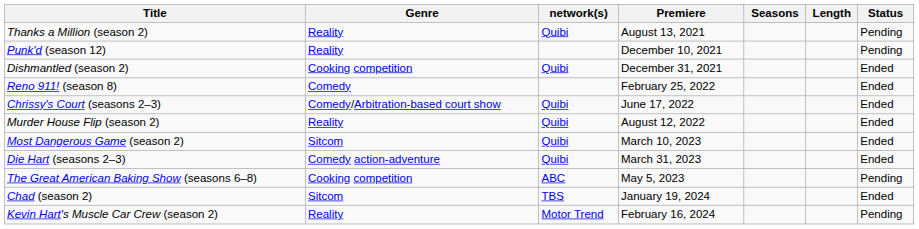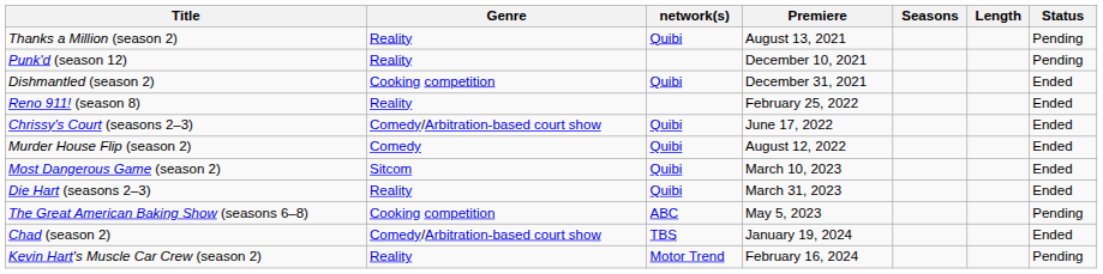Reno 911! (season 8) | Genre: Comedy -> Reality
Murder House Flip (season 2) | Genre: Reality -> Comedy
Die Hart (seasons 2–3) | Genre: Comedy action-adventure -> Reality
Chad (season 2) | Genre: Sitcom -> Comedy/Arbitration-based court show
